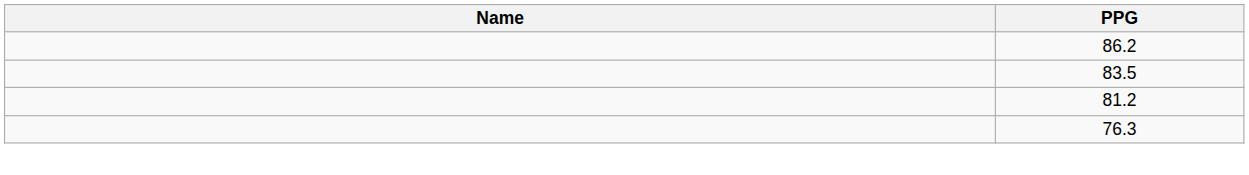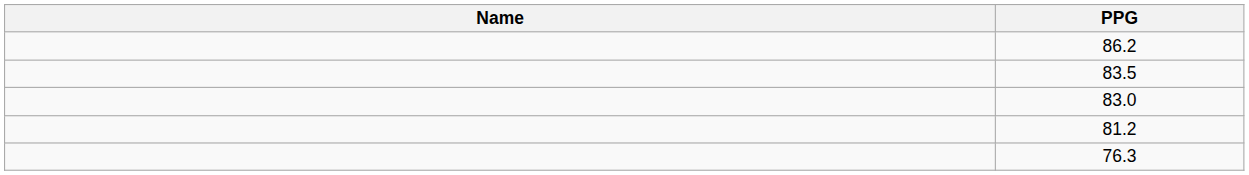+ row: 83.0
